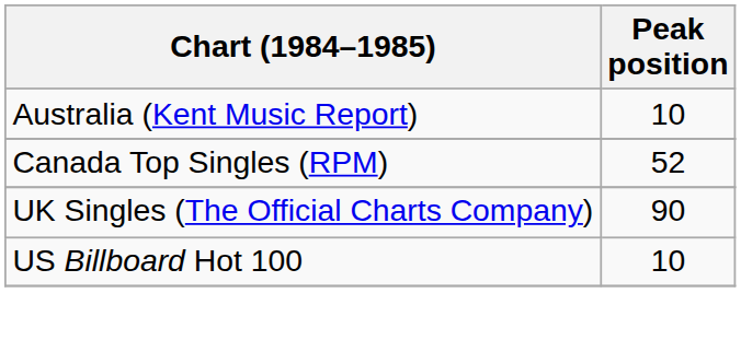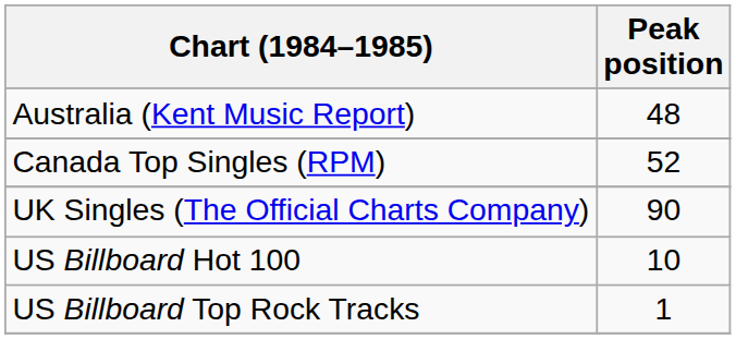Australia (Kent Music Report) | Peak position: 10 -> 48
+ row: US Billboard Top Rock Tracks | 1
